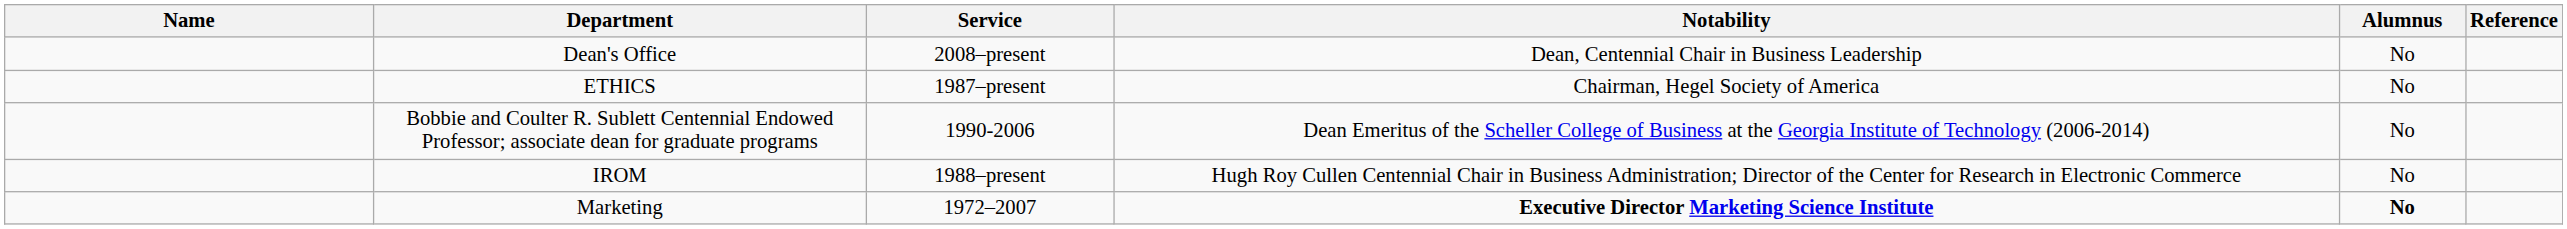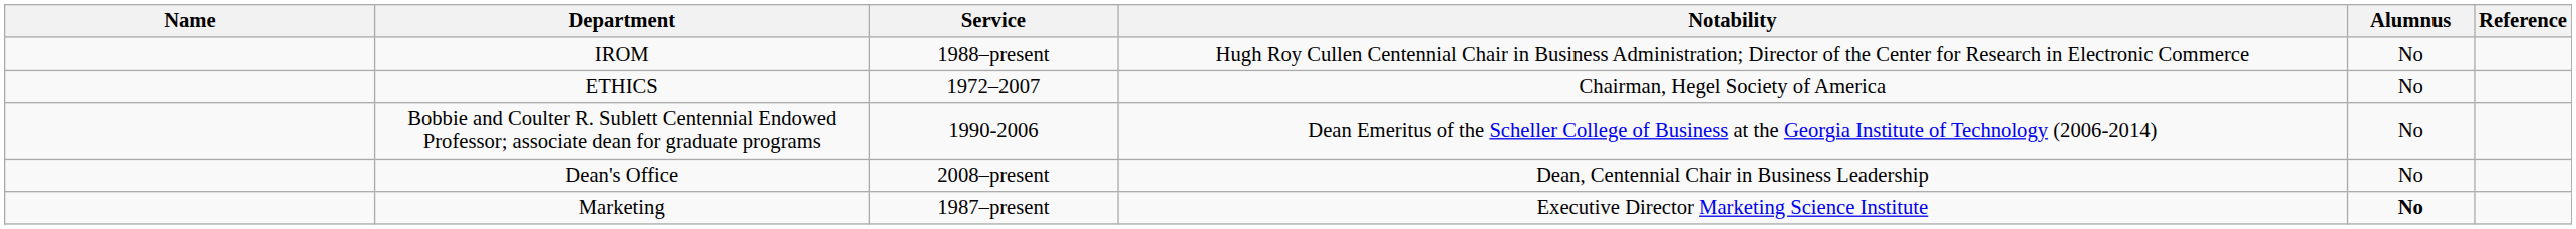rows swapped: Dean's Office <-> IROM
ETHICS | Service: 1987–present -> 1972–2007
Marketing | Service: 1972–2007 -> 1987–present
Marketing | Notability: bold -> normal
